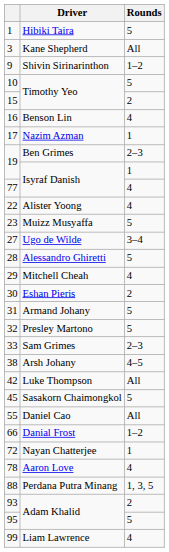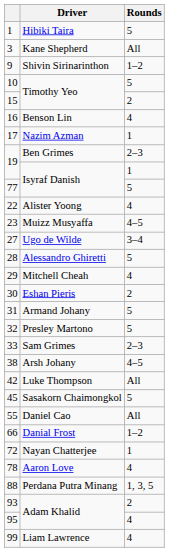77 / Isyraf Danish | Rounds: 4 -> 5
Muizz Musyaffa | Rounds: 5 -> 4–5
95 / Adam Khalid | Rounds: 5 -> 4
